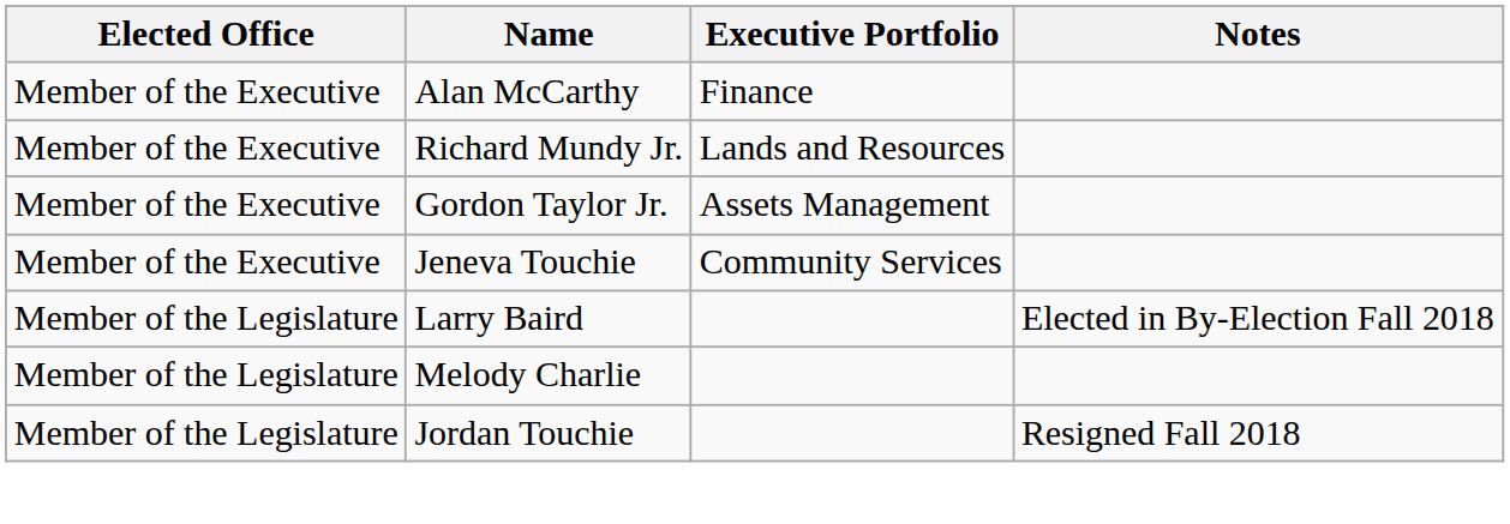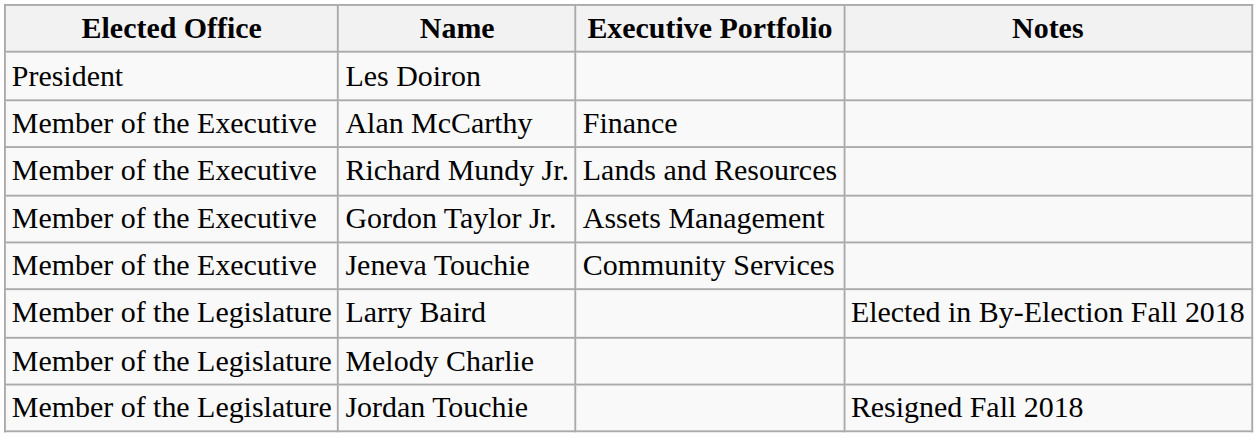+ row: President | Les Doiron
